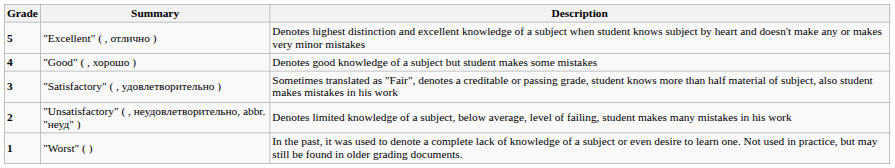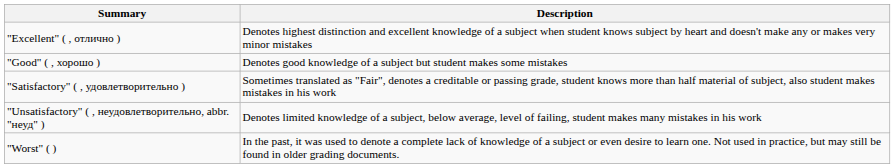- column: Grade | 5 | 4 | 3 | 2 | 1
